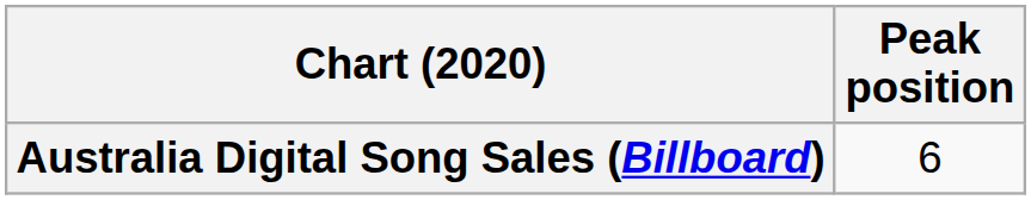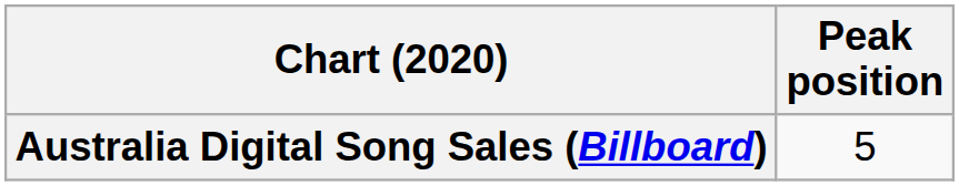Australia Digital Song Sales (Billboard) | Peak position: 6 -> 5
